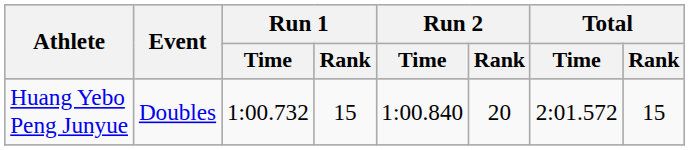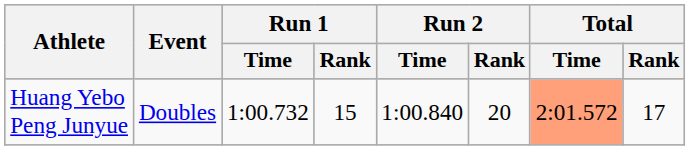Huang Yebo Peng Junyue | Total / Time: no background -> lightsalmon background
Huang Yebo Peng Junyue | Total / Rank: 15 -> 17
